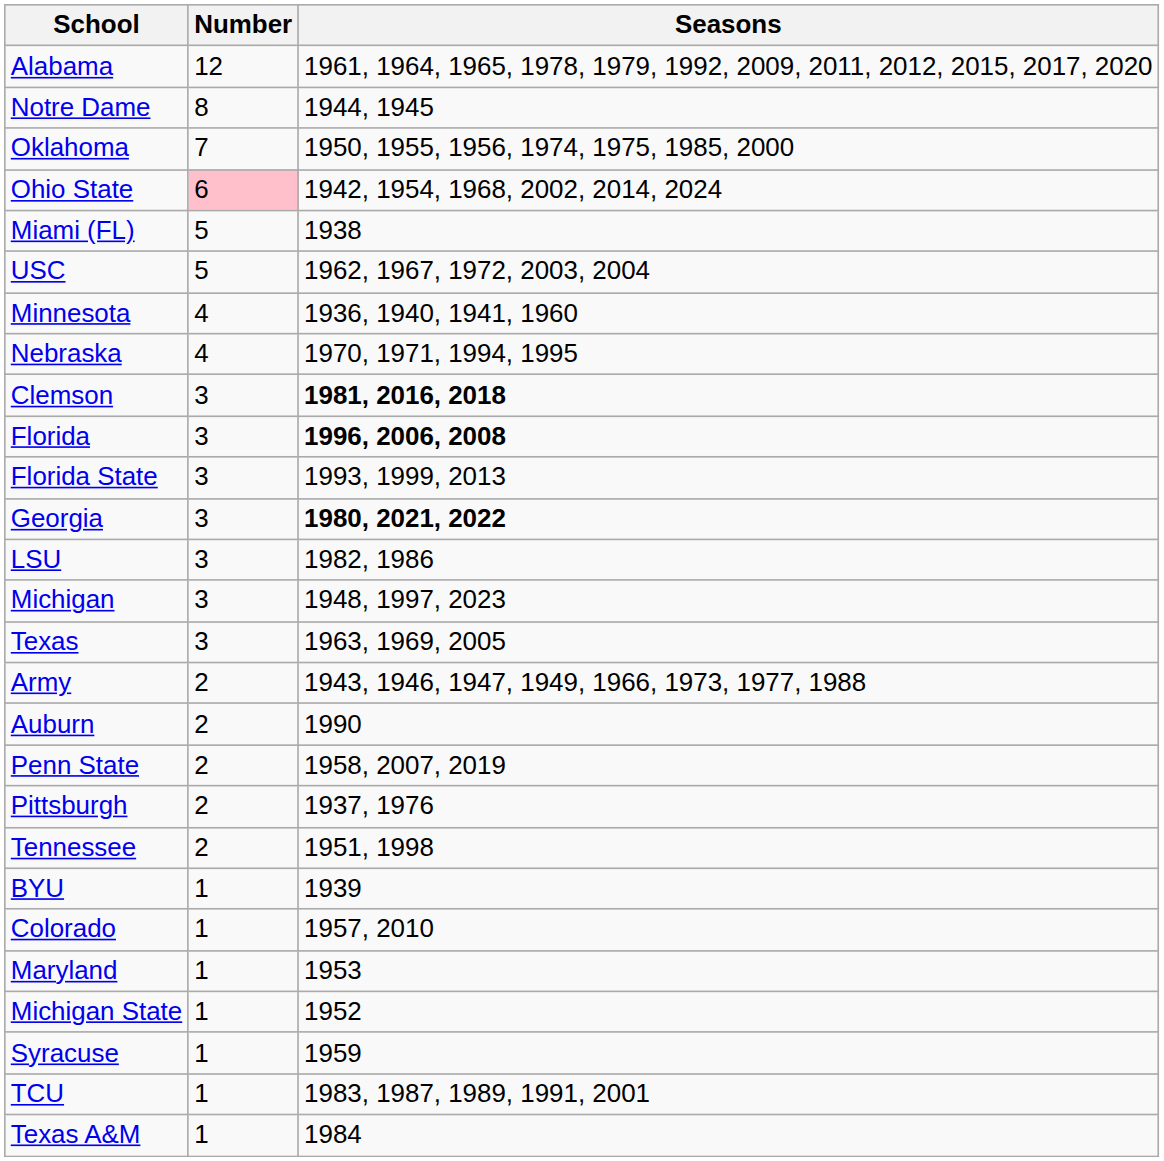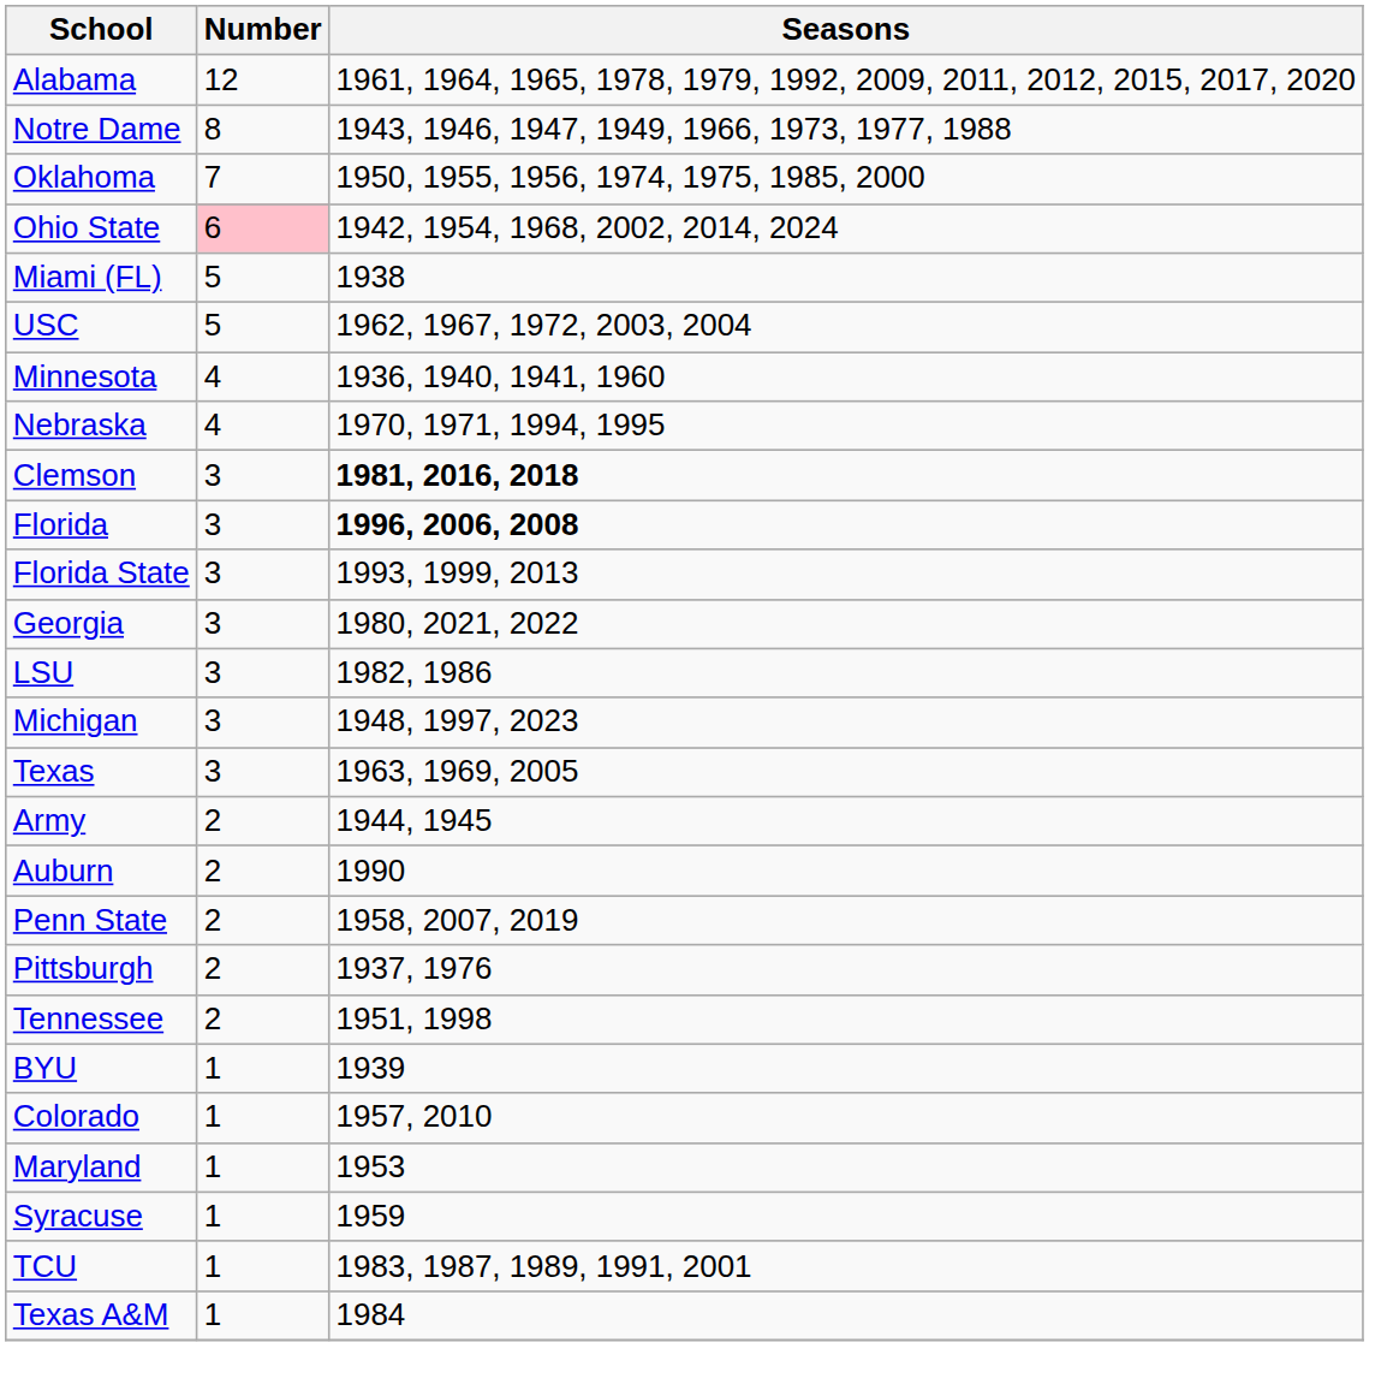Notre Dame | Seasons: 1944, 1945 -> 1943, 1946, 1947, 1949, 1966, 1973, 1977, 1988
Georgia | Seasons: bold -> normal
Army | Seasons: 1943, 1946, 1947, 1949, 1966, 1973, 1977, 1988 -> 1944, 1945
- row: Michigan State | 1 | 1952
